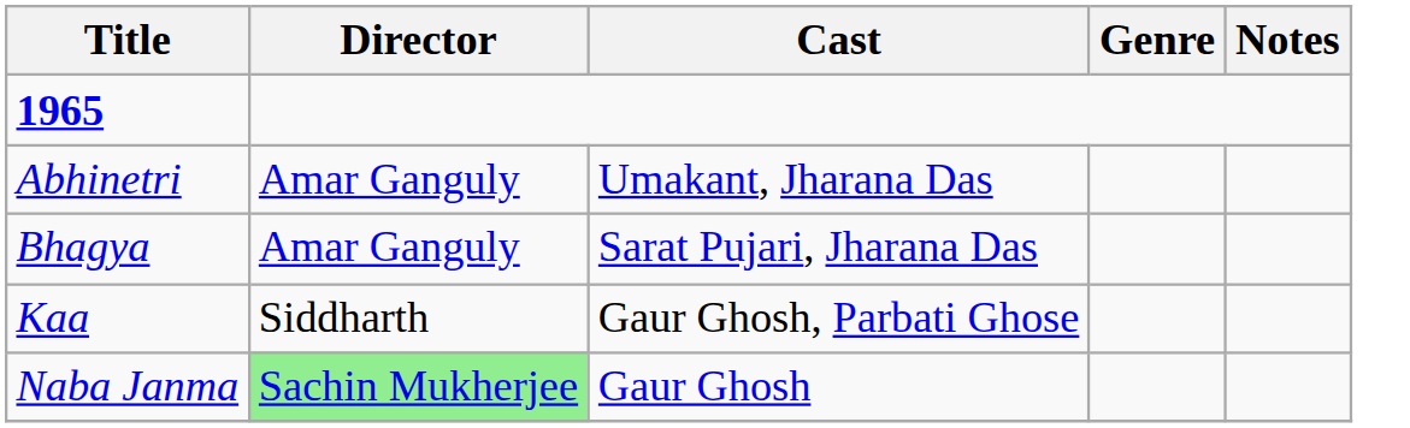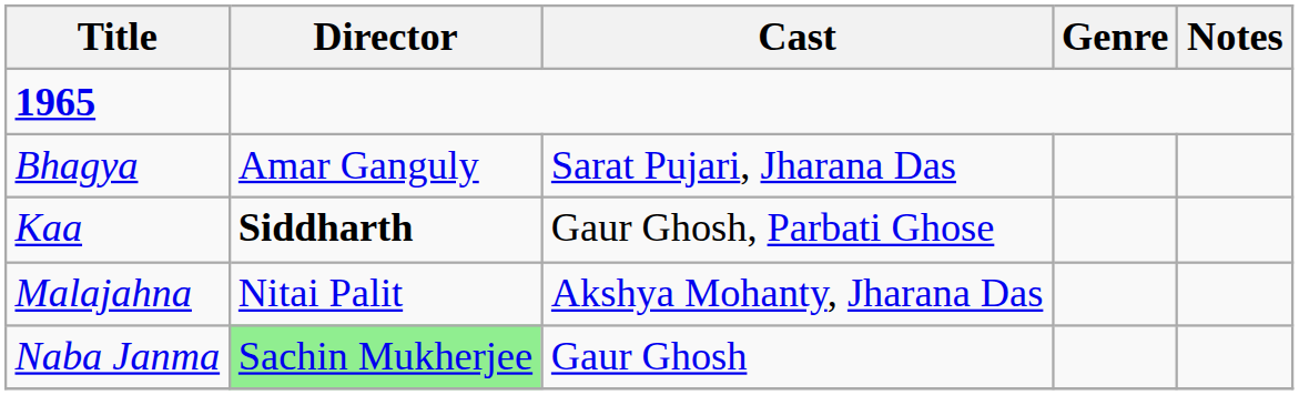- row: Abhinetri | Amar Ganguly | Umakant, Jharana Das
Kaa | Director: normal -> bold
+ row: Malajahna | Nitai Palit | Akshya Mohanty, Jharana Das
